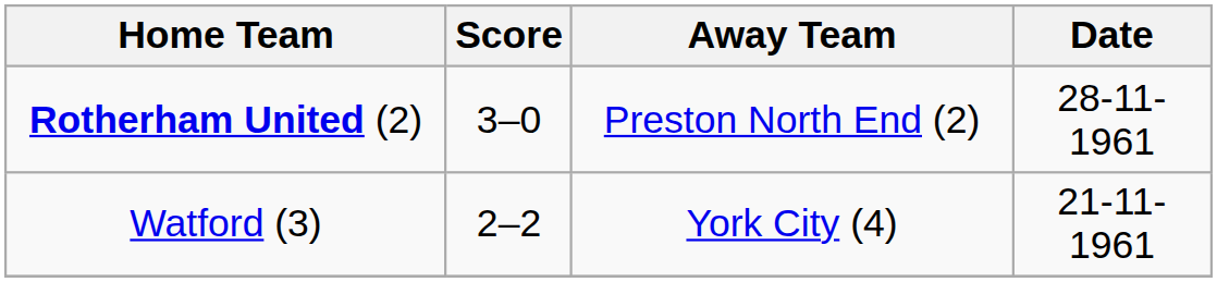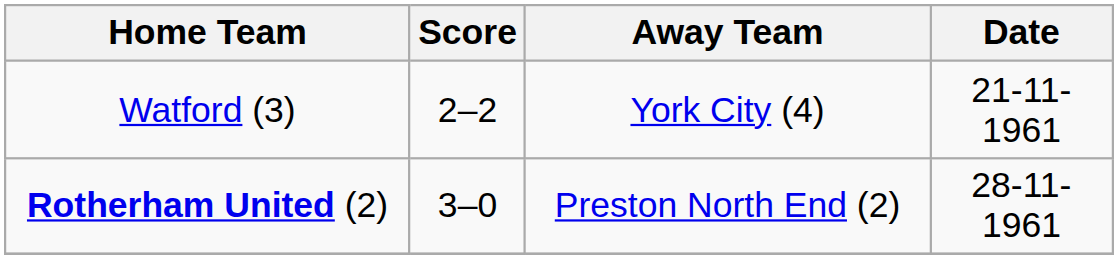rows swapped: Rotherham United (2) <-> Watford (3)
